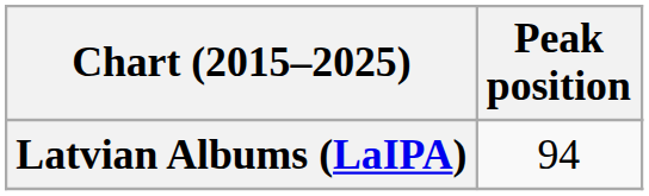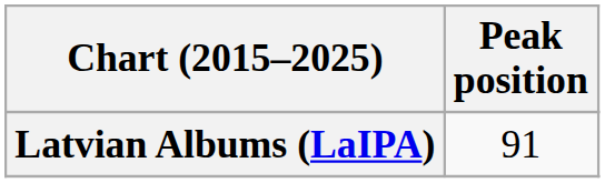Latvian Albums (LaIPA) | Peak position: 94 -> 91
